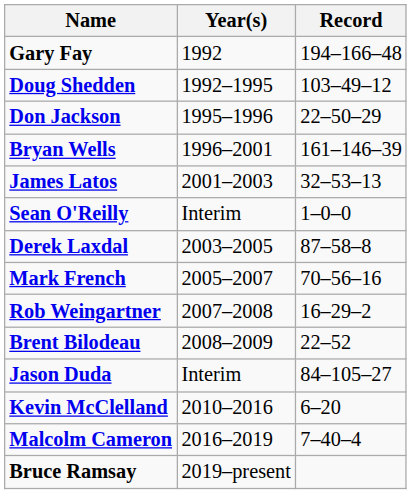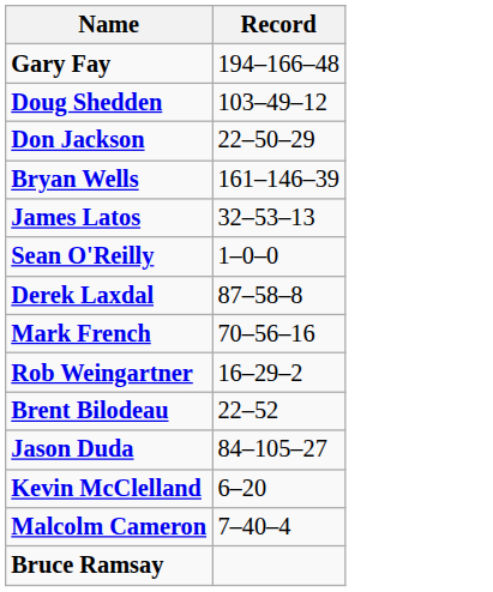- column: Year(s) | 1992 | 1992–1995 | 1995–1996 | 1996–2001 | 2001–2003 | Interim | 2003–2005 | 2005–2007 | 2007–2008 | 2008–2009 | Interim | 2010–2016 | 2016–2019 | 2019–present
